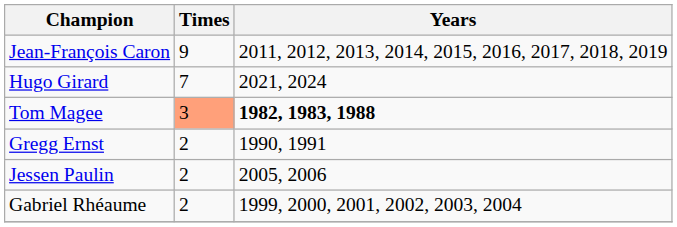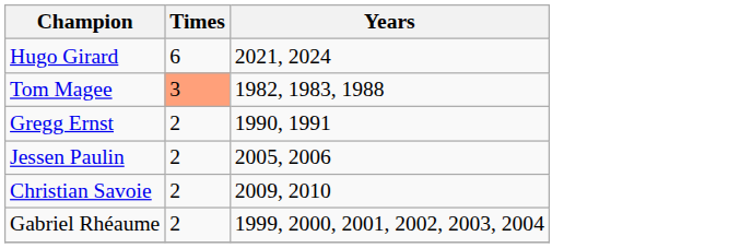- row: Jean-François Caron | 9 | 2011, 2012, 2013, 2014, 2015, 2016, 2017, 2018, 2019
Hugo Girard | Times: 7 -> 6
Tom Magee | Years: bold -> normal
+ row: Christian Savoie | 2 | 2009, 2010
